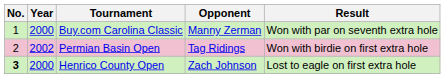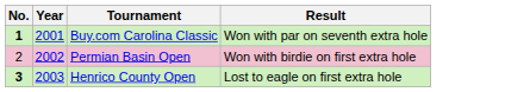- column: Opponent | Manny Zerman | Tag Ridings | Zach Johnson
Buy.com Carolina Classic | No.: normal -> bold
Buy.com Carolina Classic | Year: 2000 -> 2001
Henrico County Open | Year: 2000 -> 2003
